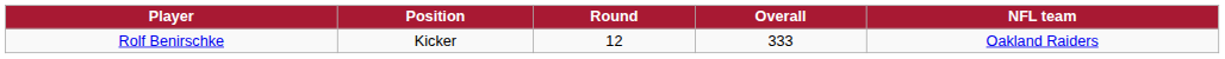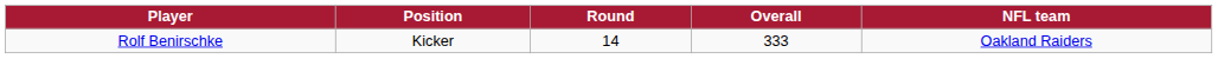Rolf Benirschke | Round: 12 -> 14
